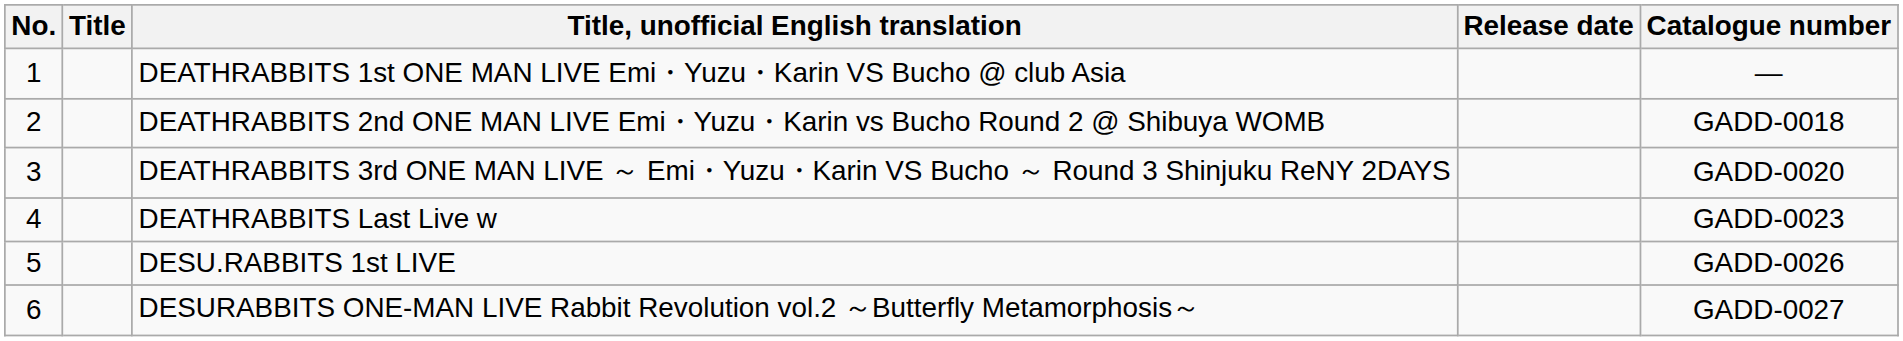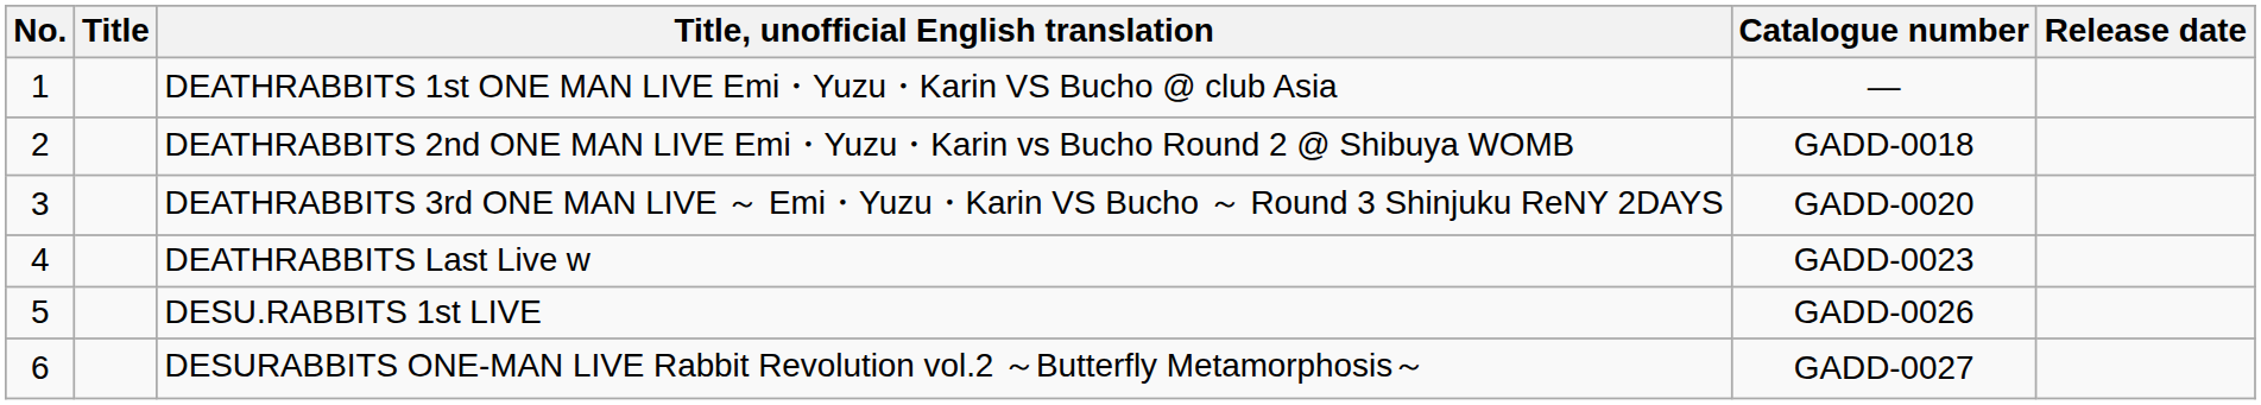columns swapped: Release date <-> Catalogue number
